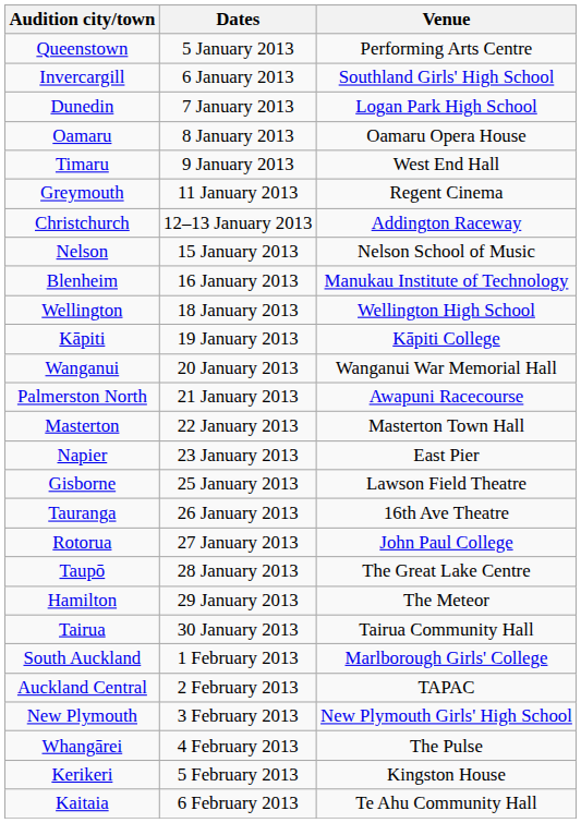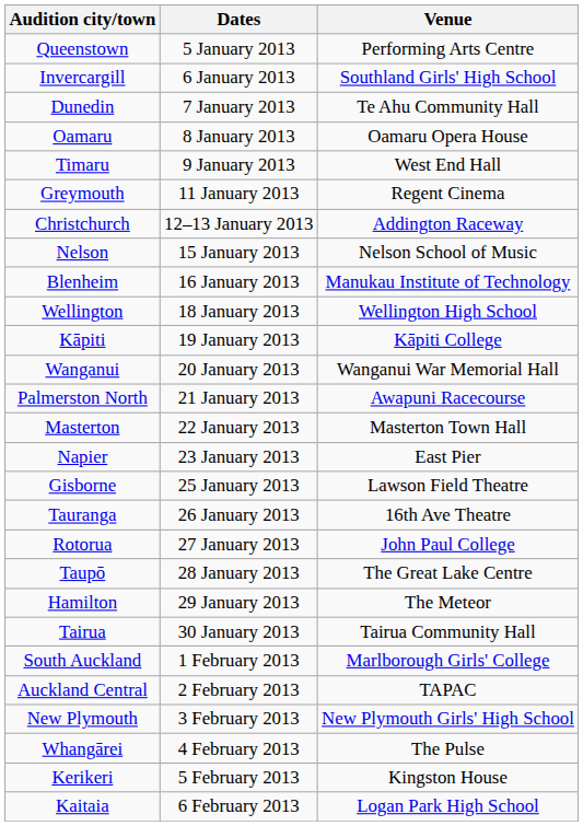Dunedin | Venue: Logan Park High School -> Te Ahu Community Hall
Kaitaia | Venue: Te Ahu Community Hall -> Logan Park High School
